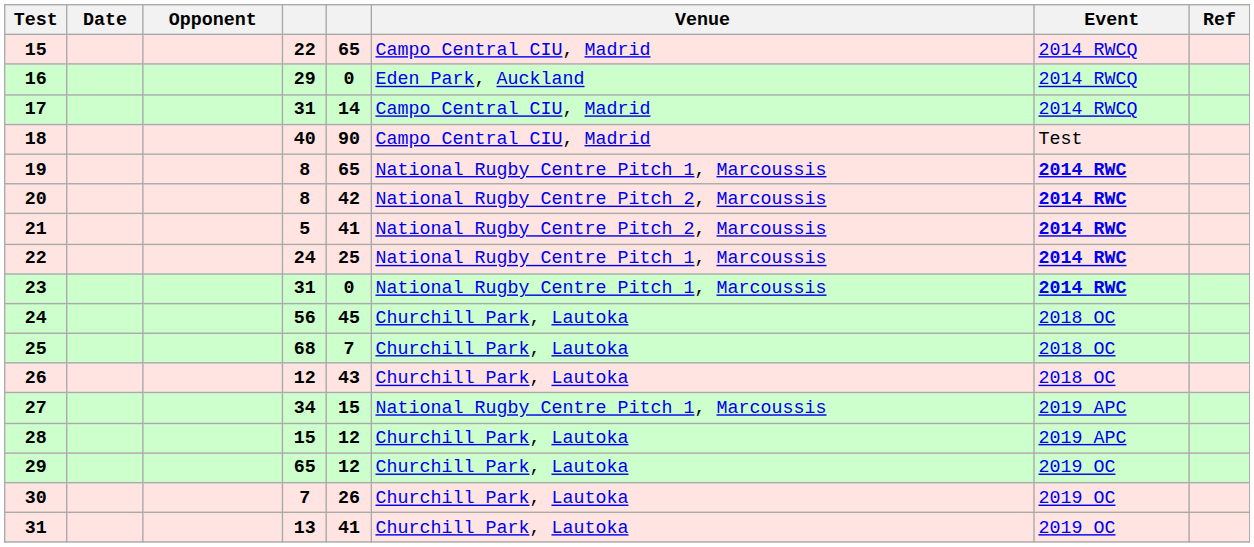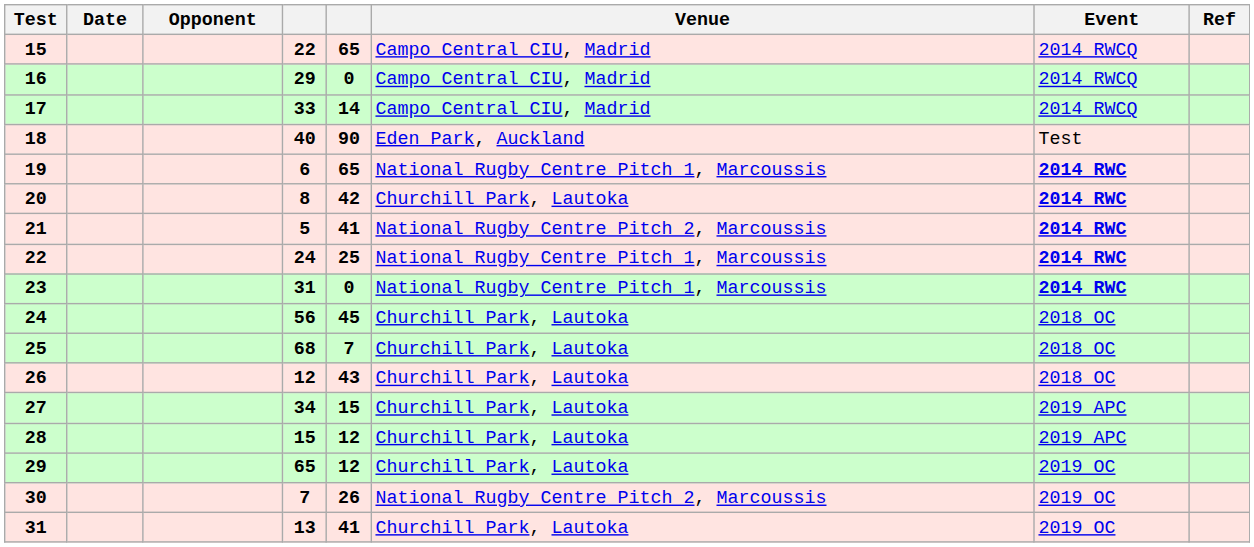16 | Venue: Eden Park, Auckland -> Campo Central CIU, Madrid
17 | column 4: 31 -> 33
18 | Venue: Campo Central CIU, Madrid -> Eden Park, Auckland
19 | column 4: 8 -> 6
20 | Venue: National Rugby Centre Pitch 2, Marcoussis -> Churchill Park, Lautoka
27 | Venue: National Rugby Centre Pitch 1, Marcoussis -> Churchill Park, Lautoka
30 | Venue: Churchill Park, Lautoka -> National Rugby Centre Pitch 2, Marcoussis
